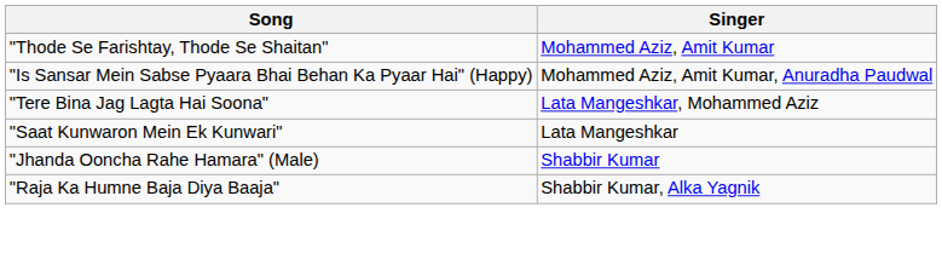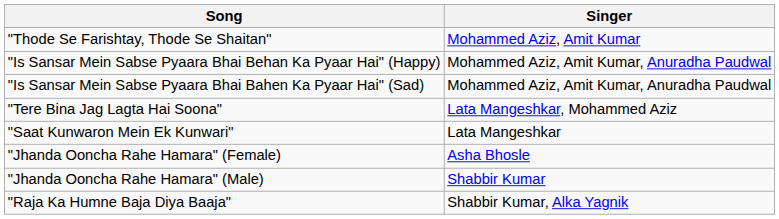+ row: "Is Sansar Mein Sabse Pyaara Bhai Bahen Ka Pyaar Hai" (Sad) | Mohammed Aziz, Amit Kumar, Anuradha Paudwal
+ row: "Jhanda Ooncha Rahe Hamara" (Female) | Asha Bhosle
